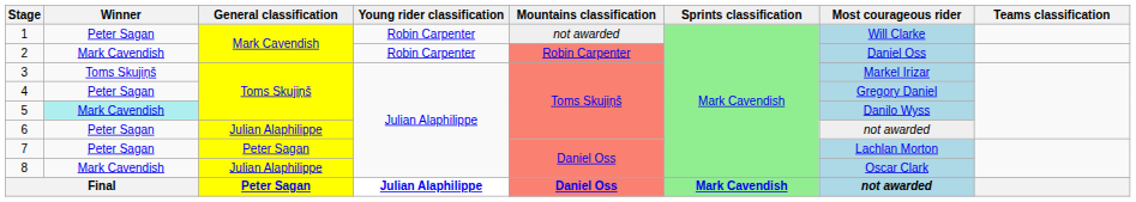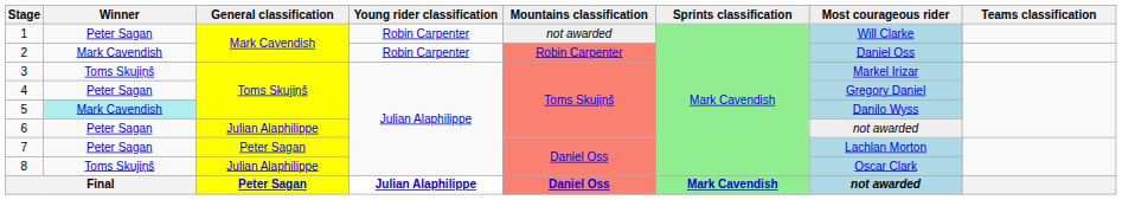8 | Winner: Mark Cavendish -> Toms Skujiņš
